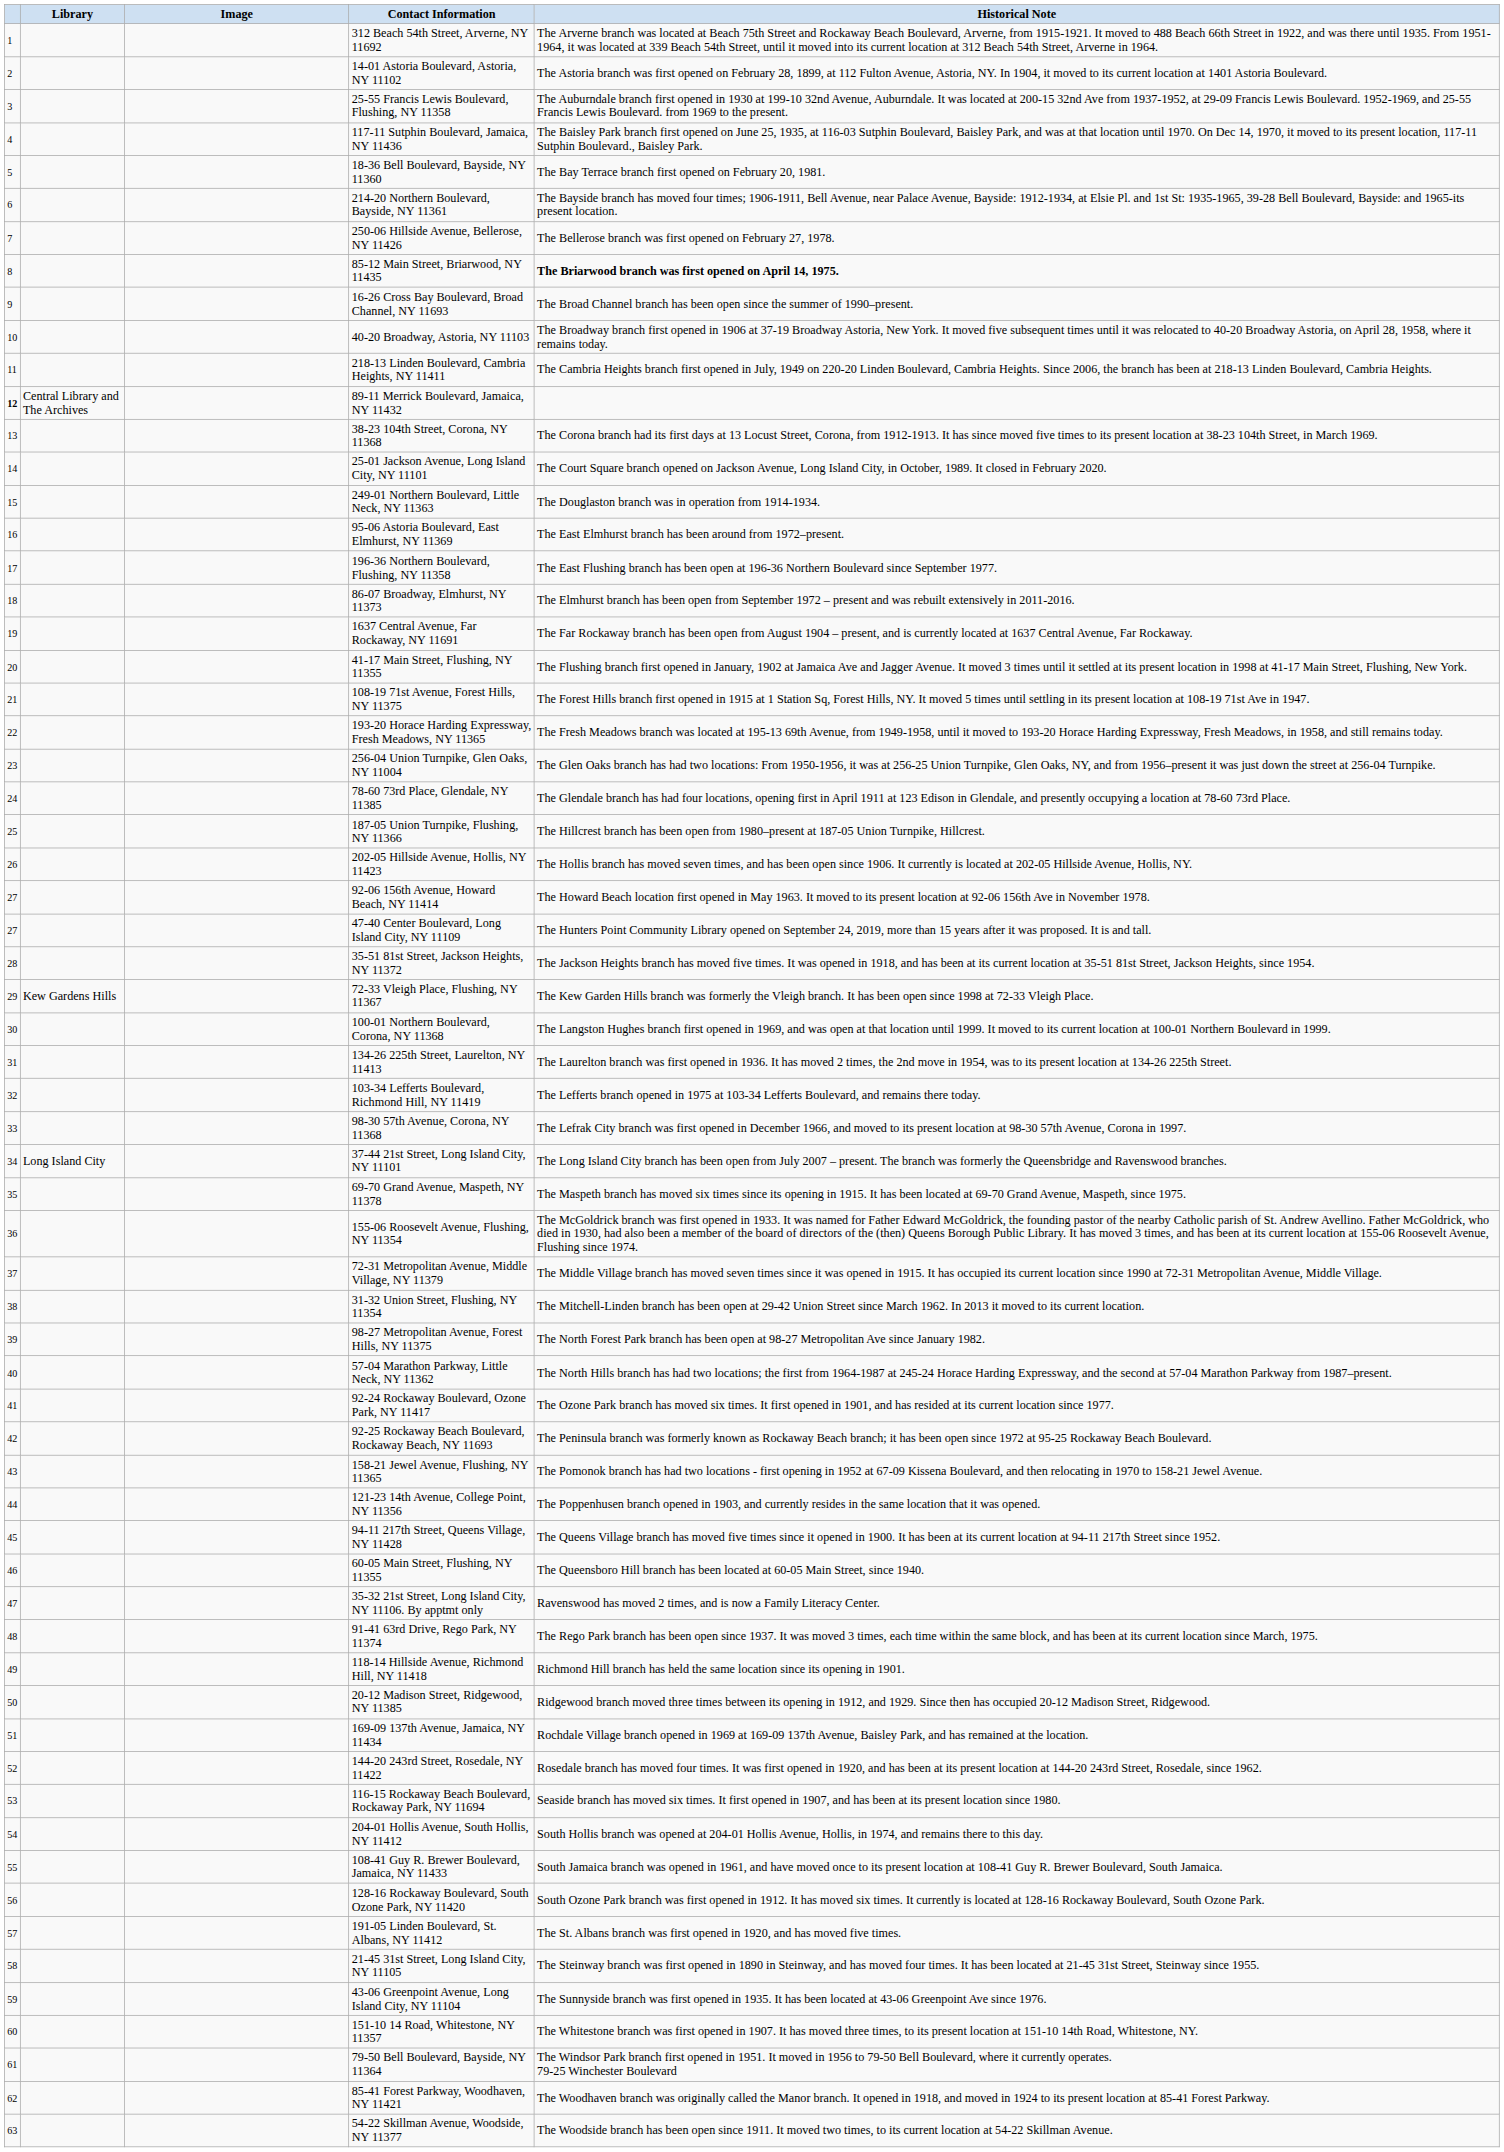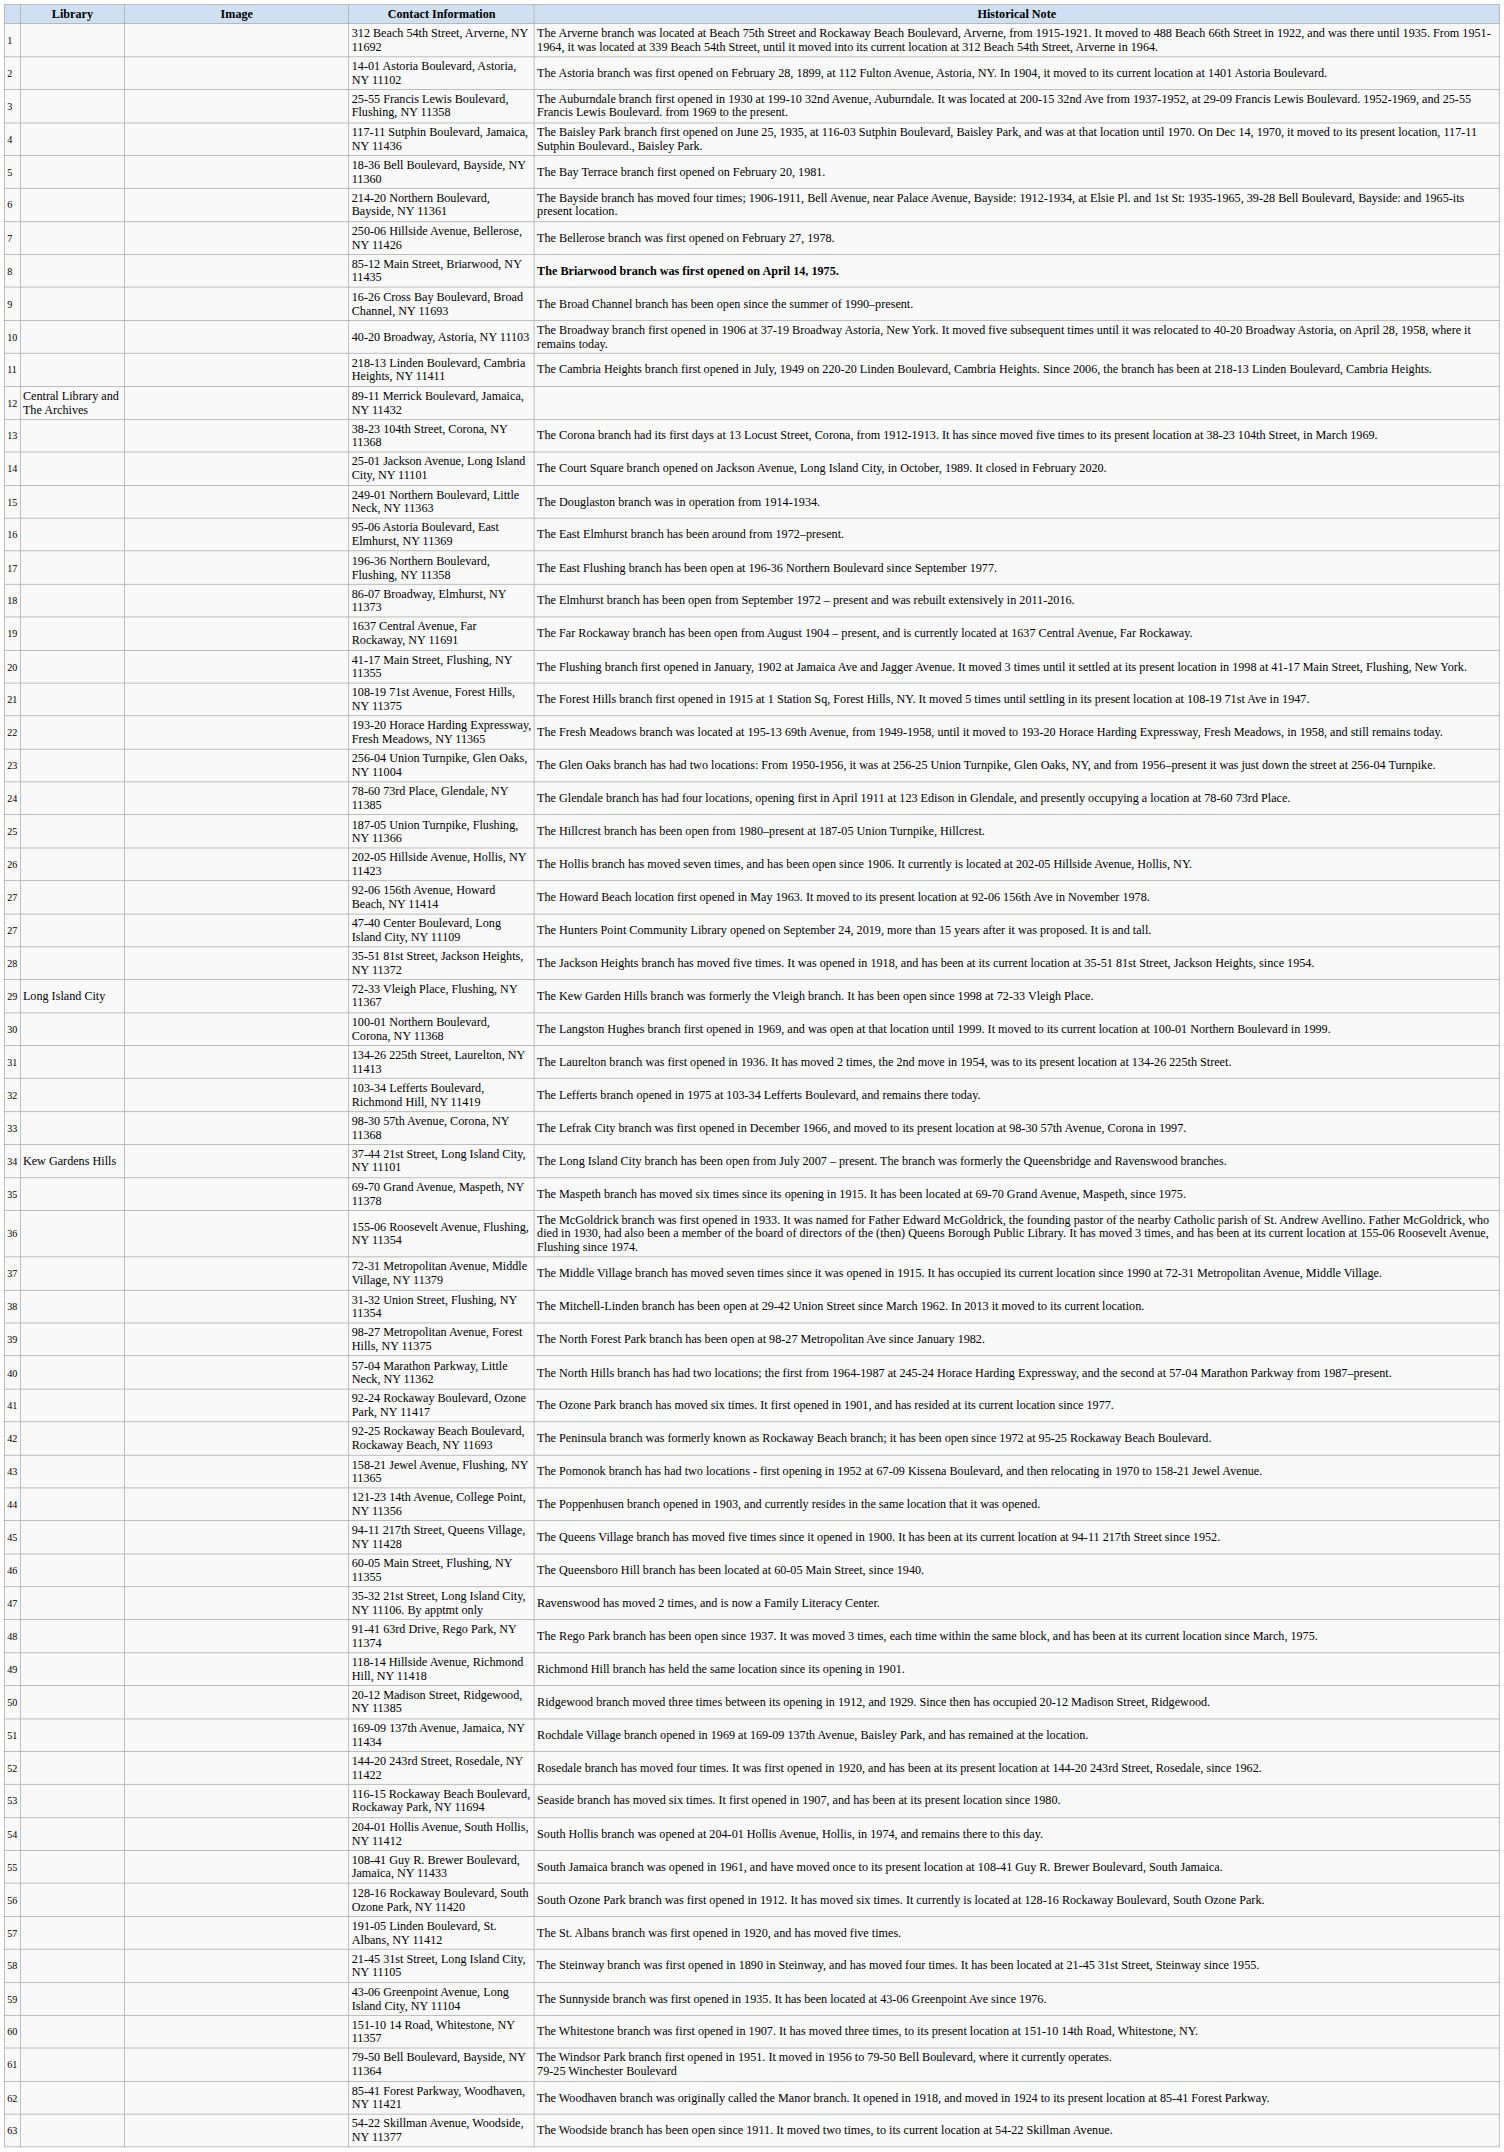89-11 Merrick Boulevard, Jamaica, NY 11432 | column 1: bold -> normal
72-33 Vleigh Place, Flushing, NY 11367 | Library: Kew Gardens Hills -> Long Island City
37-44 21st Street, Long Island City, NY 11101 | Library: Long Island City -> Kew Gardens Hills
